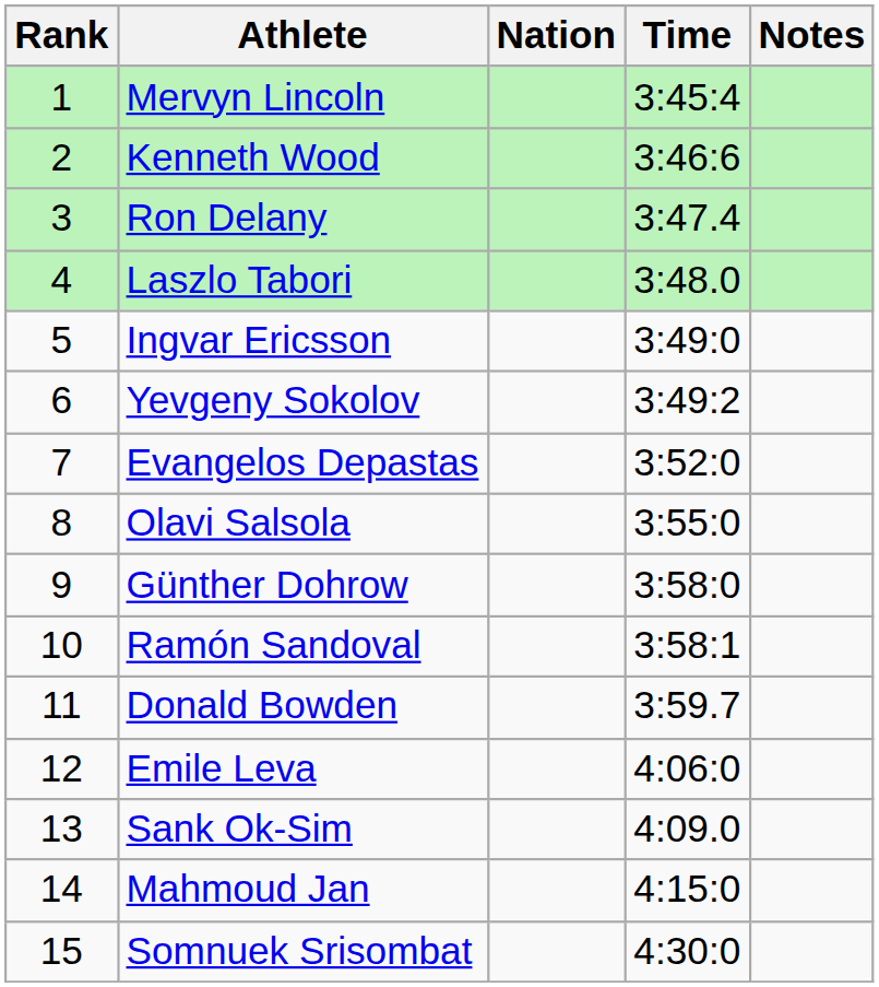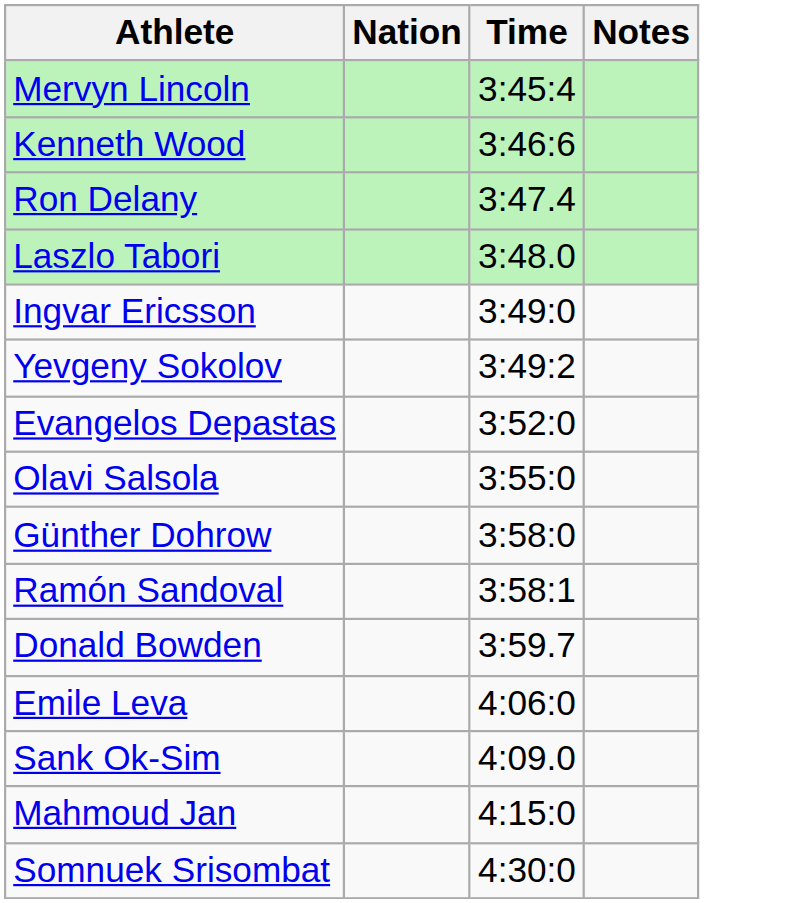- column: Rank | 1 | 2 | 3 | 4 | 5 | 6 | 7 | 8 | 9 | 10 | 11 | 12 | 13 | 14 | 15
